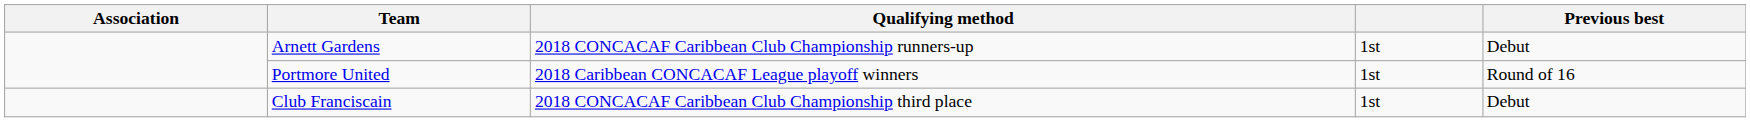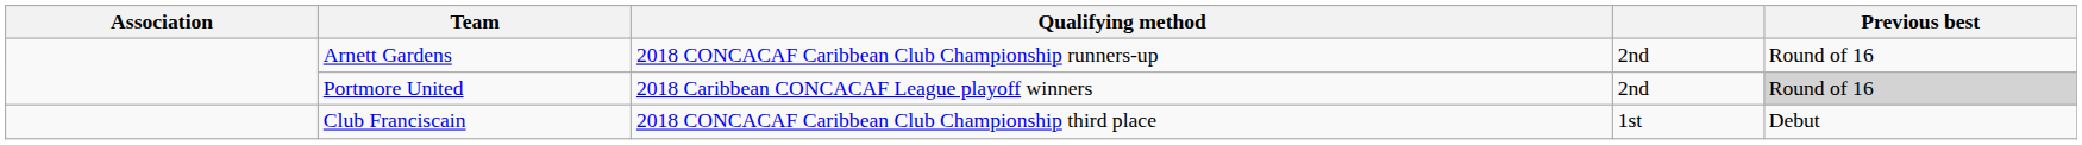Arnett Gardens | column 4: 1st -> 2nd
Arnett Gardens | Previous best: Debut -> Round of 16
Portmore United | column 4: 1st -> 2nd
Portmore United | Previous best: no background -> lightgrey background
